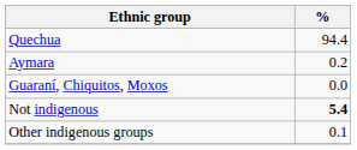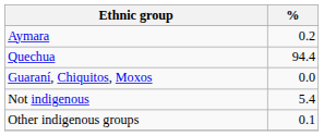rows swapped: Quechua <-> Aymara
Not indigenous | %: bold -> normal
